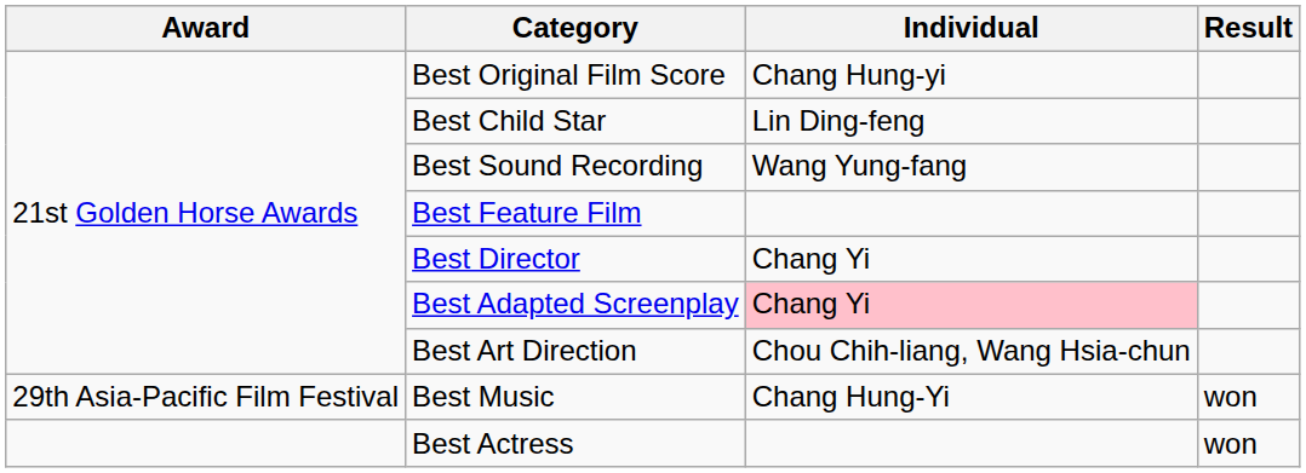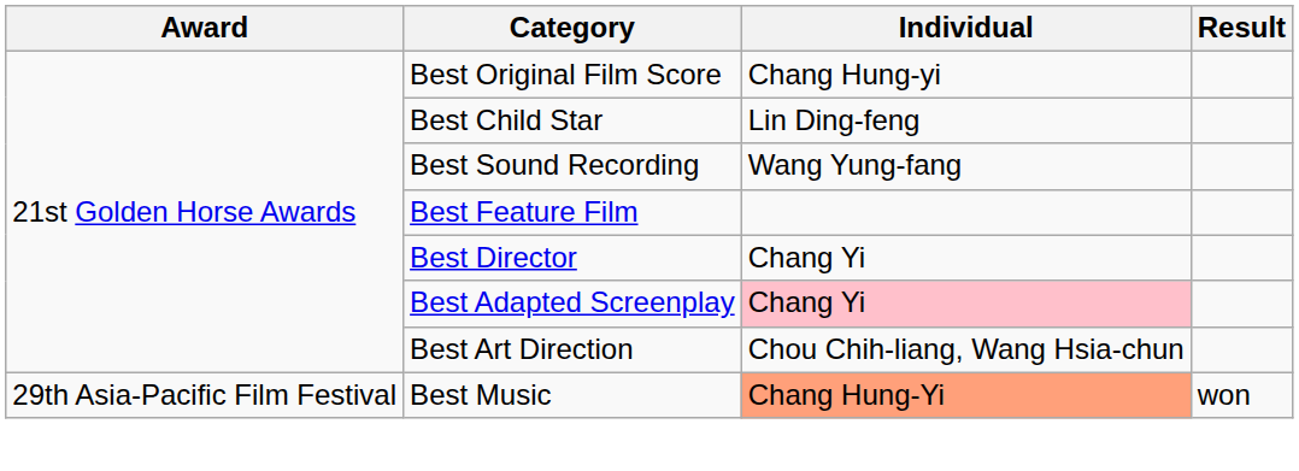Best Music | Individual: no background -> lightsalmon background
- row: Best Actress | won
